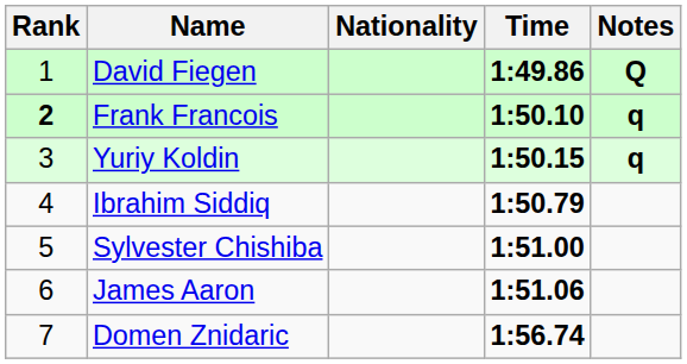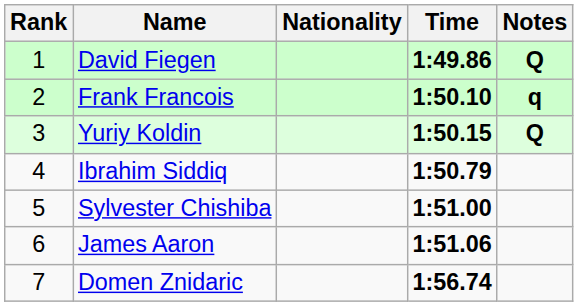Frank Francois | Rank: bold -> normal
Yuriy Koldin | Notes: q -> Q
